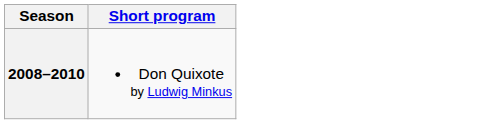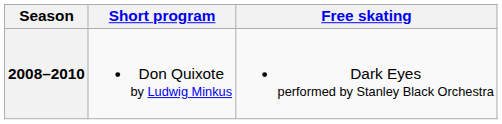+ column: Free skating | Dark Eyes performed by Stanley Black Orchestra
